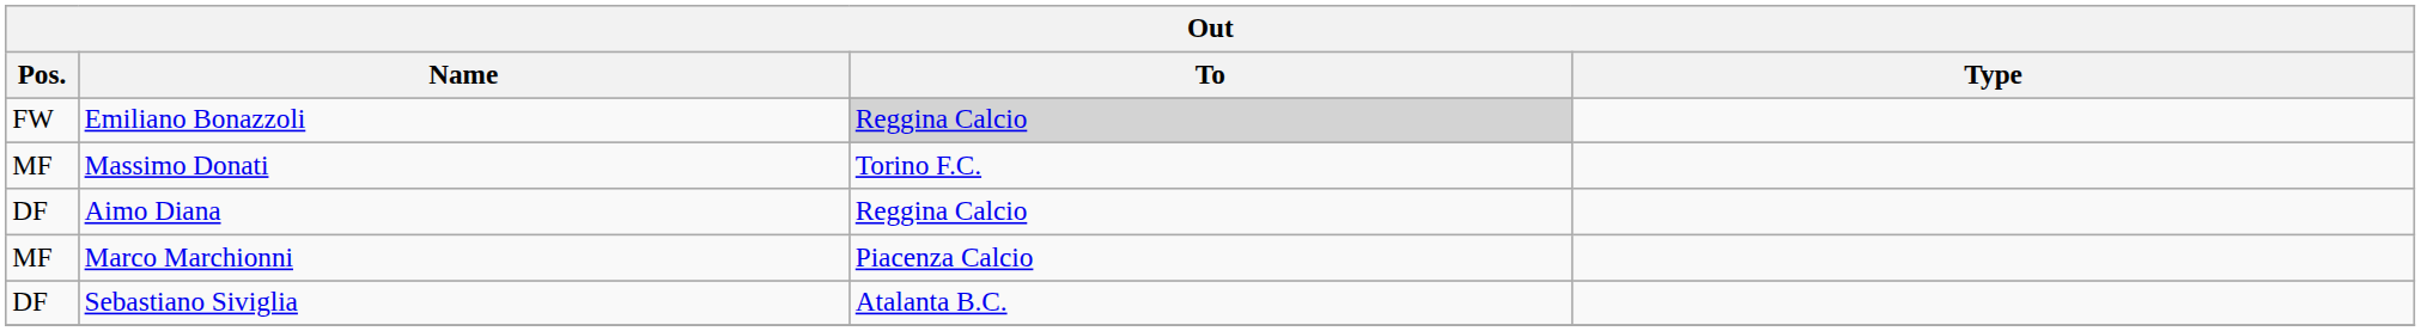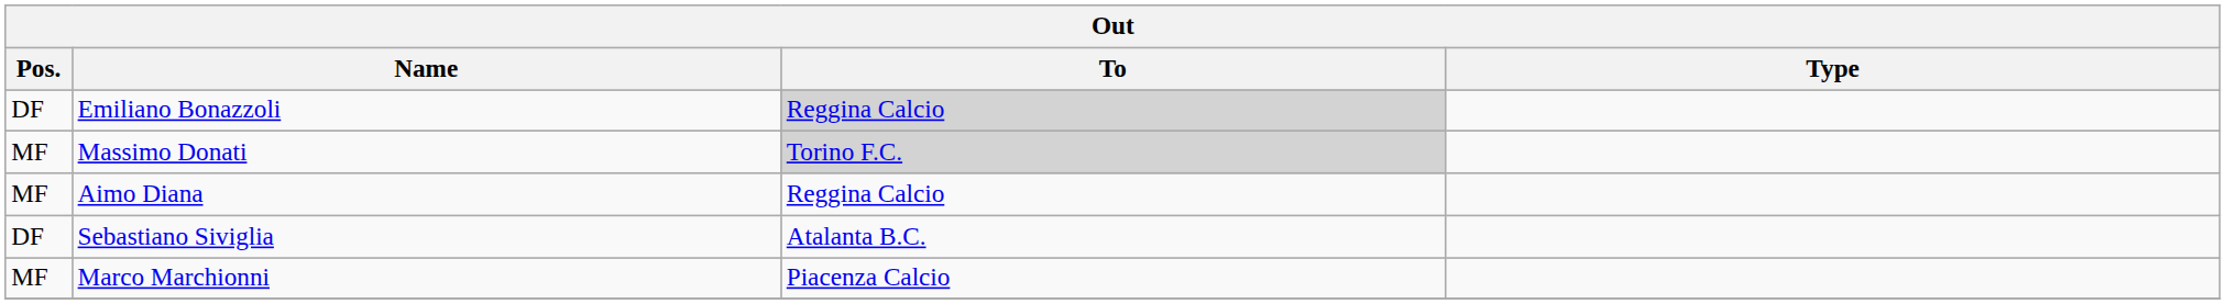Emiliano Bonazzoli | Pos.: FW -> DF
Massimo Donati | To: no background -> lightgrey background
Aimo Diana | Pos.: DF -> MF
rows swapped: Marco Marchionni <-> Sebastiano Siviglia
